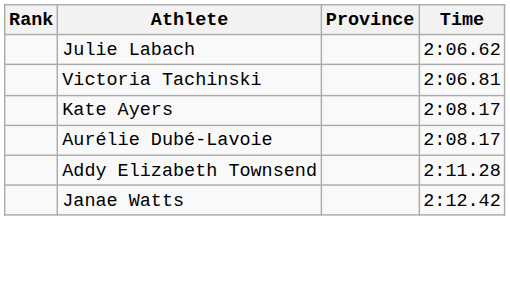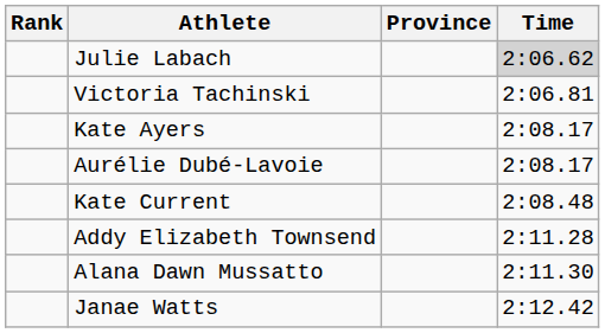Julie Labach | Time: no background -> lightgrey background
+ row: Kate Current | 2:08.48
+ row: Alana Dawn Mussatto | 2:11.30
